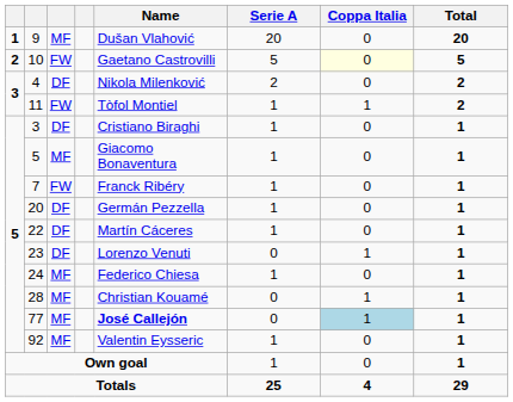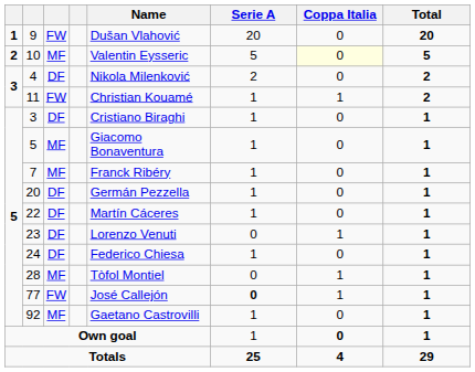9 | column 3: MF -> FW
10 | column 3: FW -> MF
10 | Name: Gaetano Castrovilli -> Valentin Eysseric
11 | Name: Tòfol Montiel -> Christian Kouamé
7 | column 3: FW -> MF
24 | column 3: MF -> DF
28 | Name: Christian Kouamé -> Tòfol Montiel
77 | column 3: MF -> FW
77 | Name: bold -> normal
77 | Serie A: normal -> bold
77 | Coppa Italia: lightblue background -> no background
92 | Name: Valentin Eysseric -> Gaetano Castrovilli
Own goal | Coppa Italia: normal -> bold
